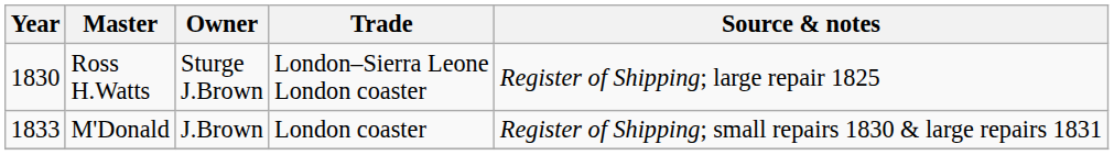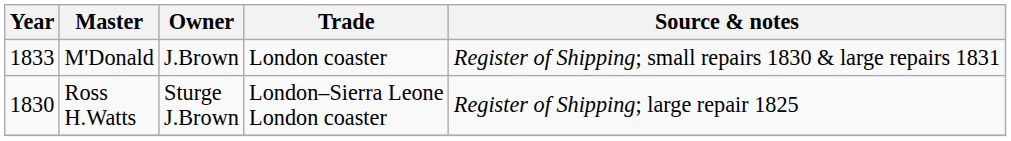rows swapped: Ross H.Watts <-> M'Donald
